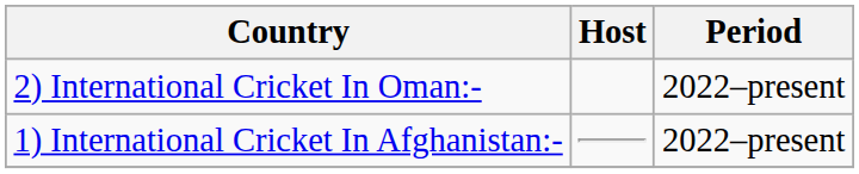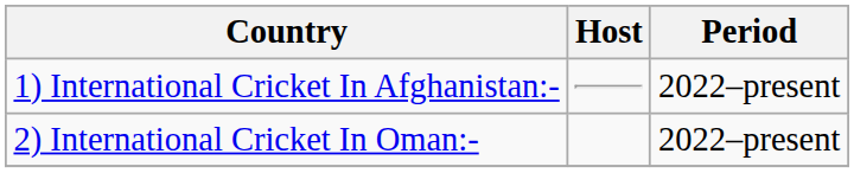rows swapped: 1) International Cricket In Afghanistan:- <-> 2) International Cricket In Oman:-
